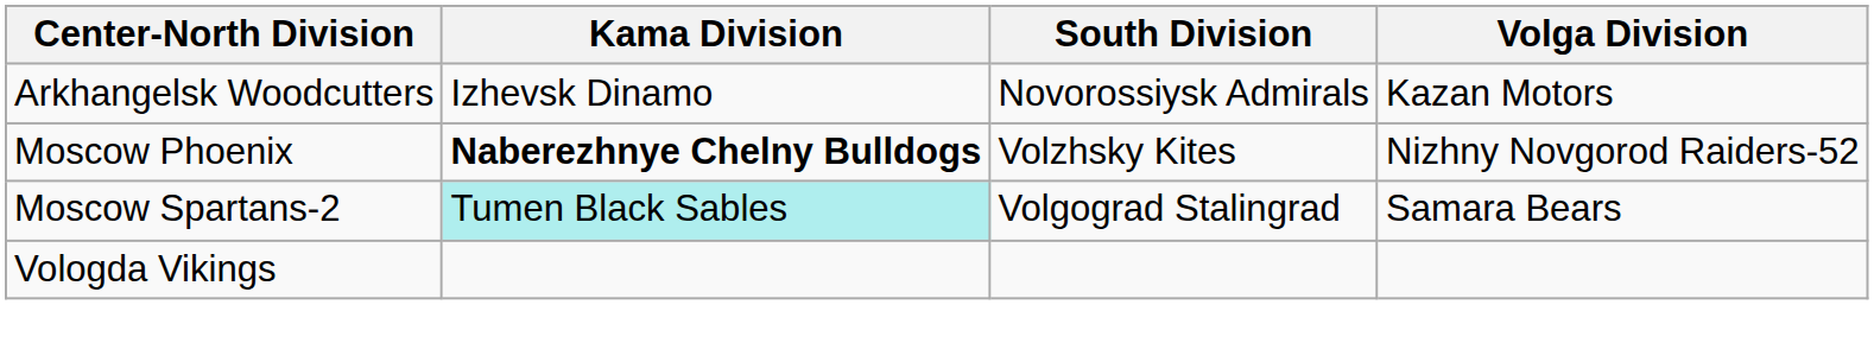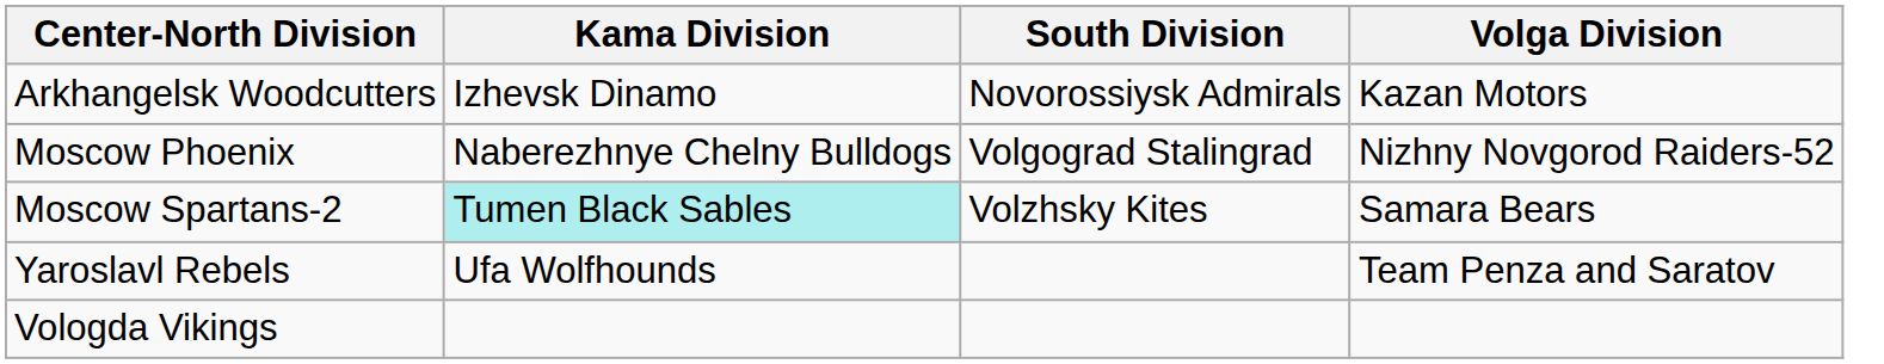Moscow Phoenix | Kama Division: bold -> normal
Moscow Phoenix | South Division: Volzhsky Kites -> Volgograd Stalingrad
Moscow Spartans-2 | South Division: Volgograd Stalingrad -> Volzhsky Kites
+ row: Yaroslavl Rebels | Ufa Wolfhounds | Team Penza and Saratov
